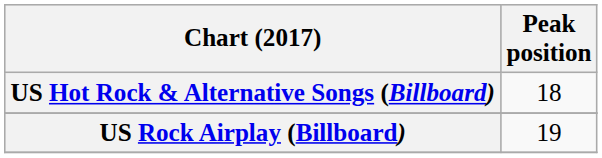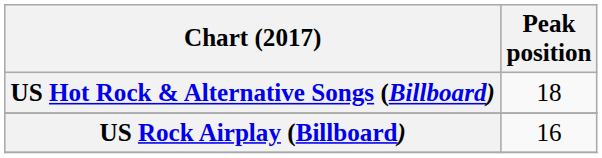US Rock Airplay (Billboard) | Peak position: 19 -> 16
